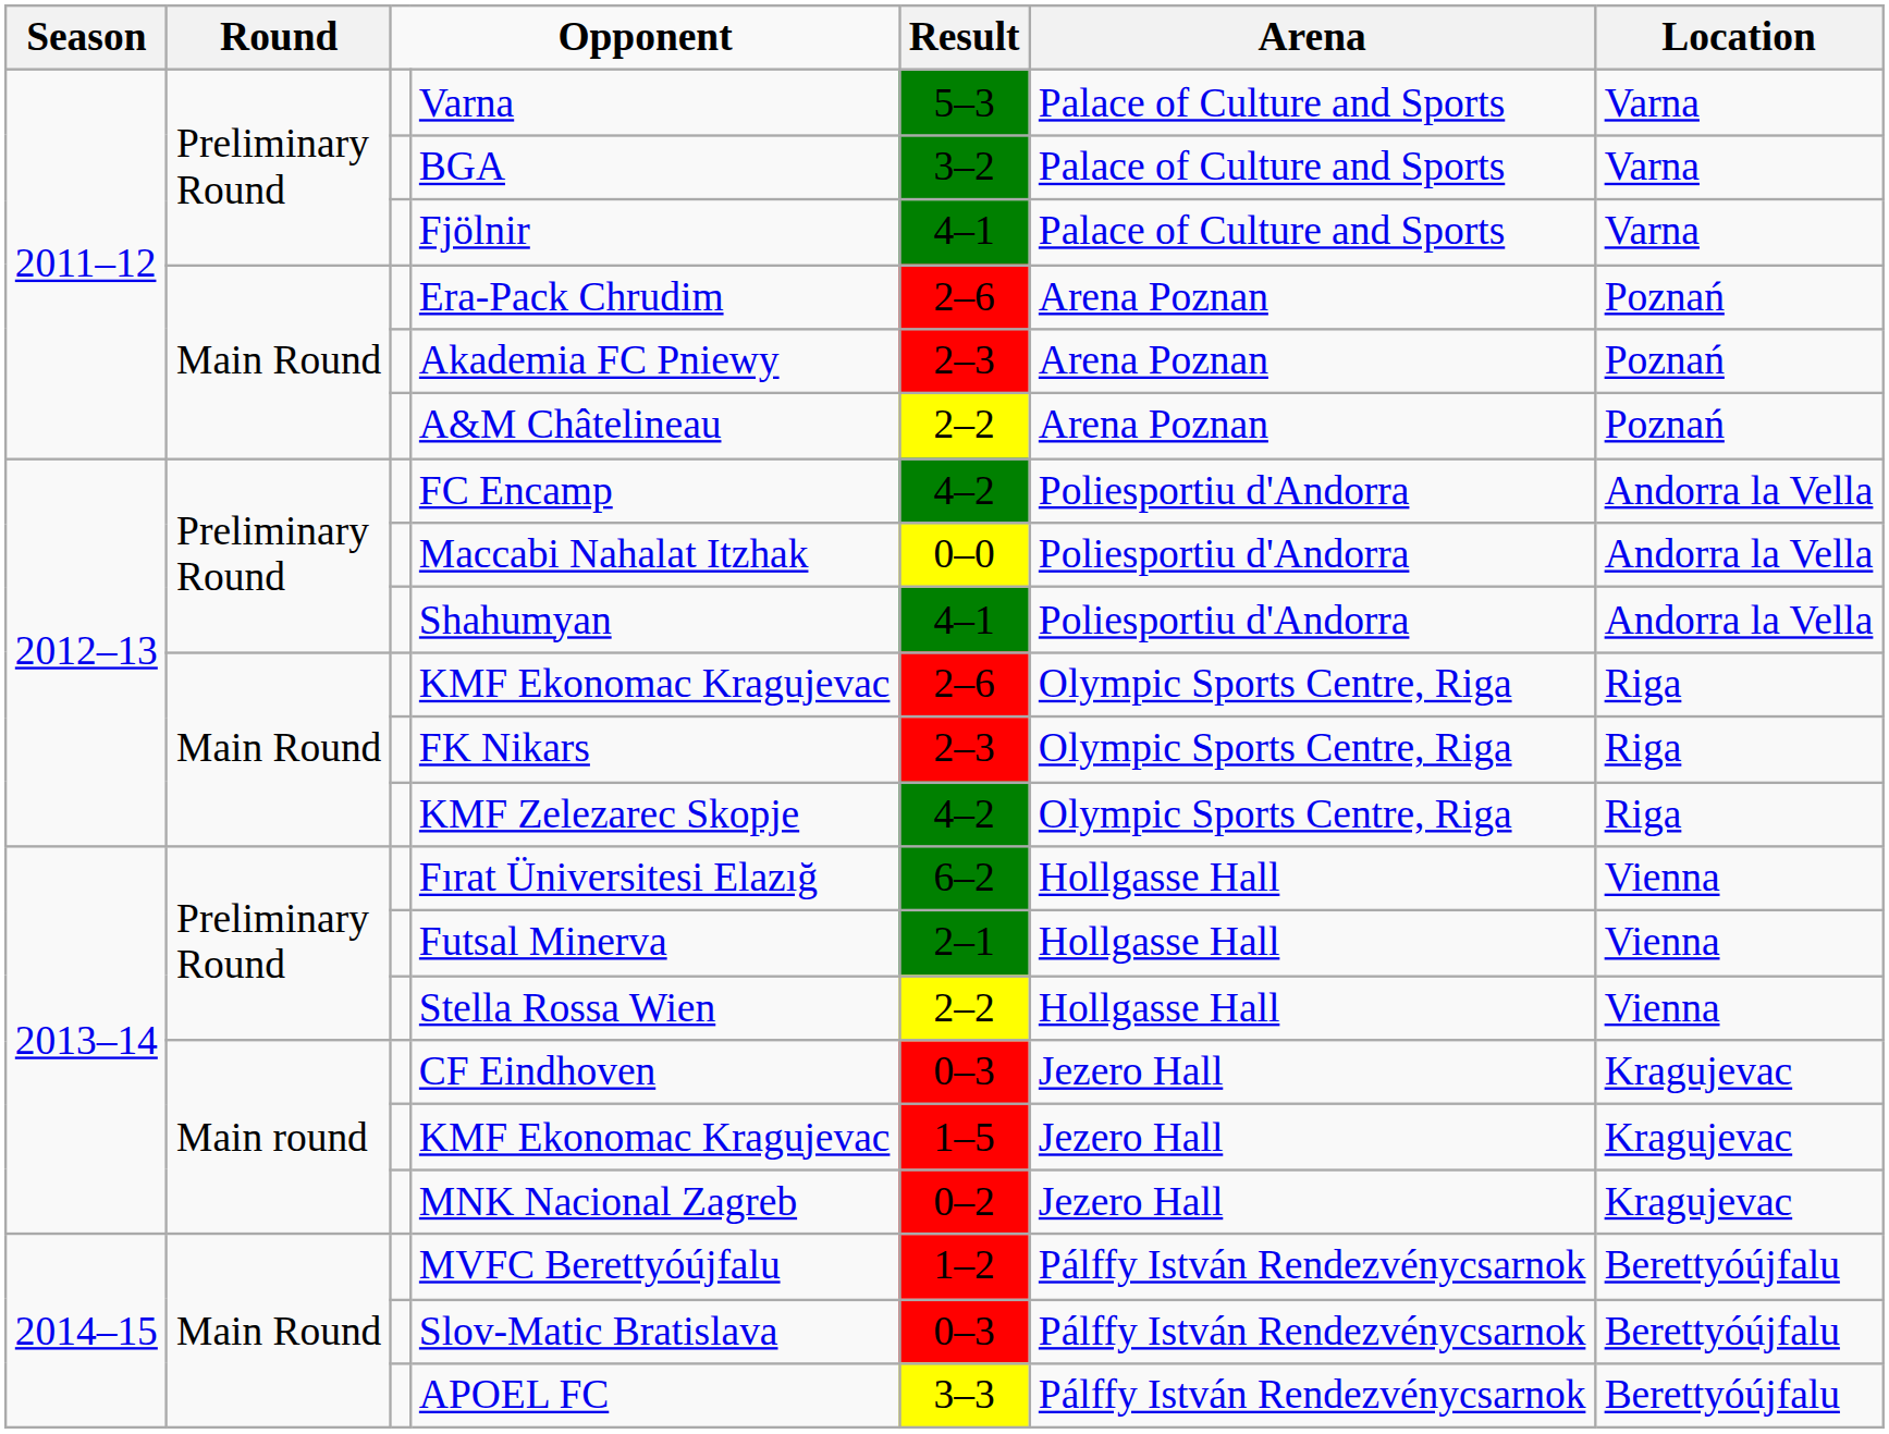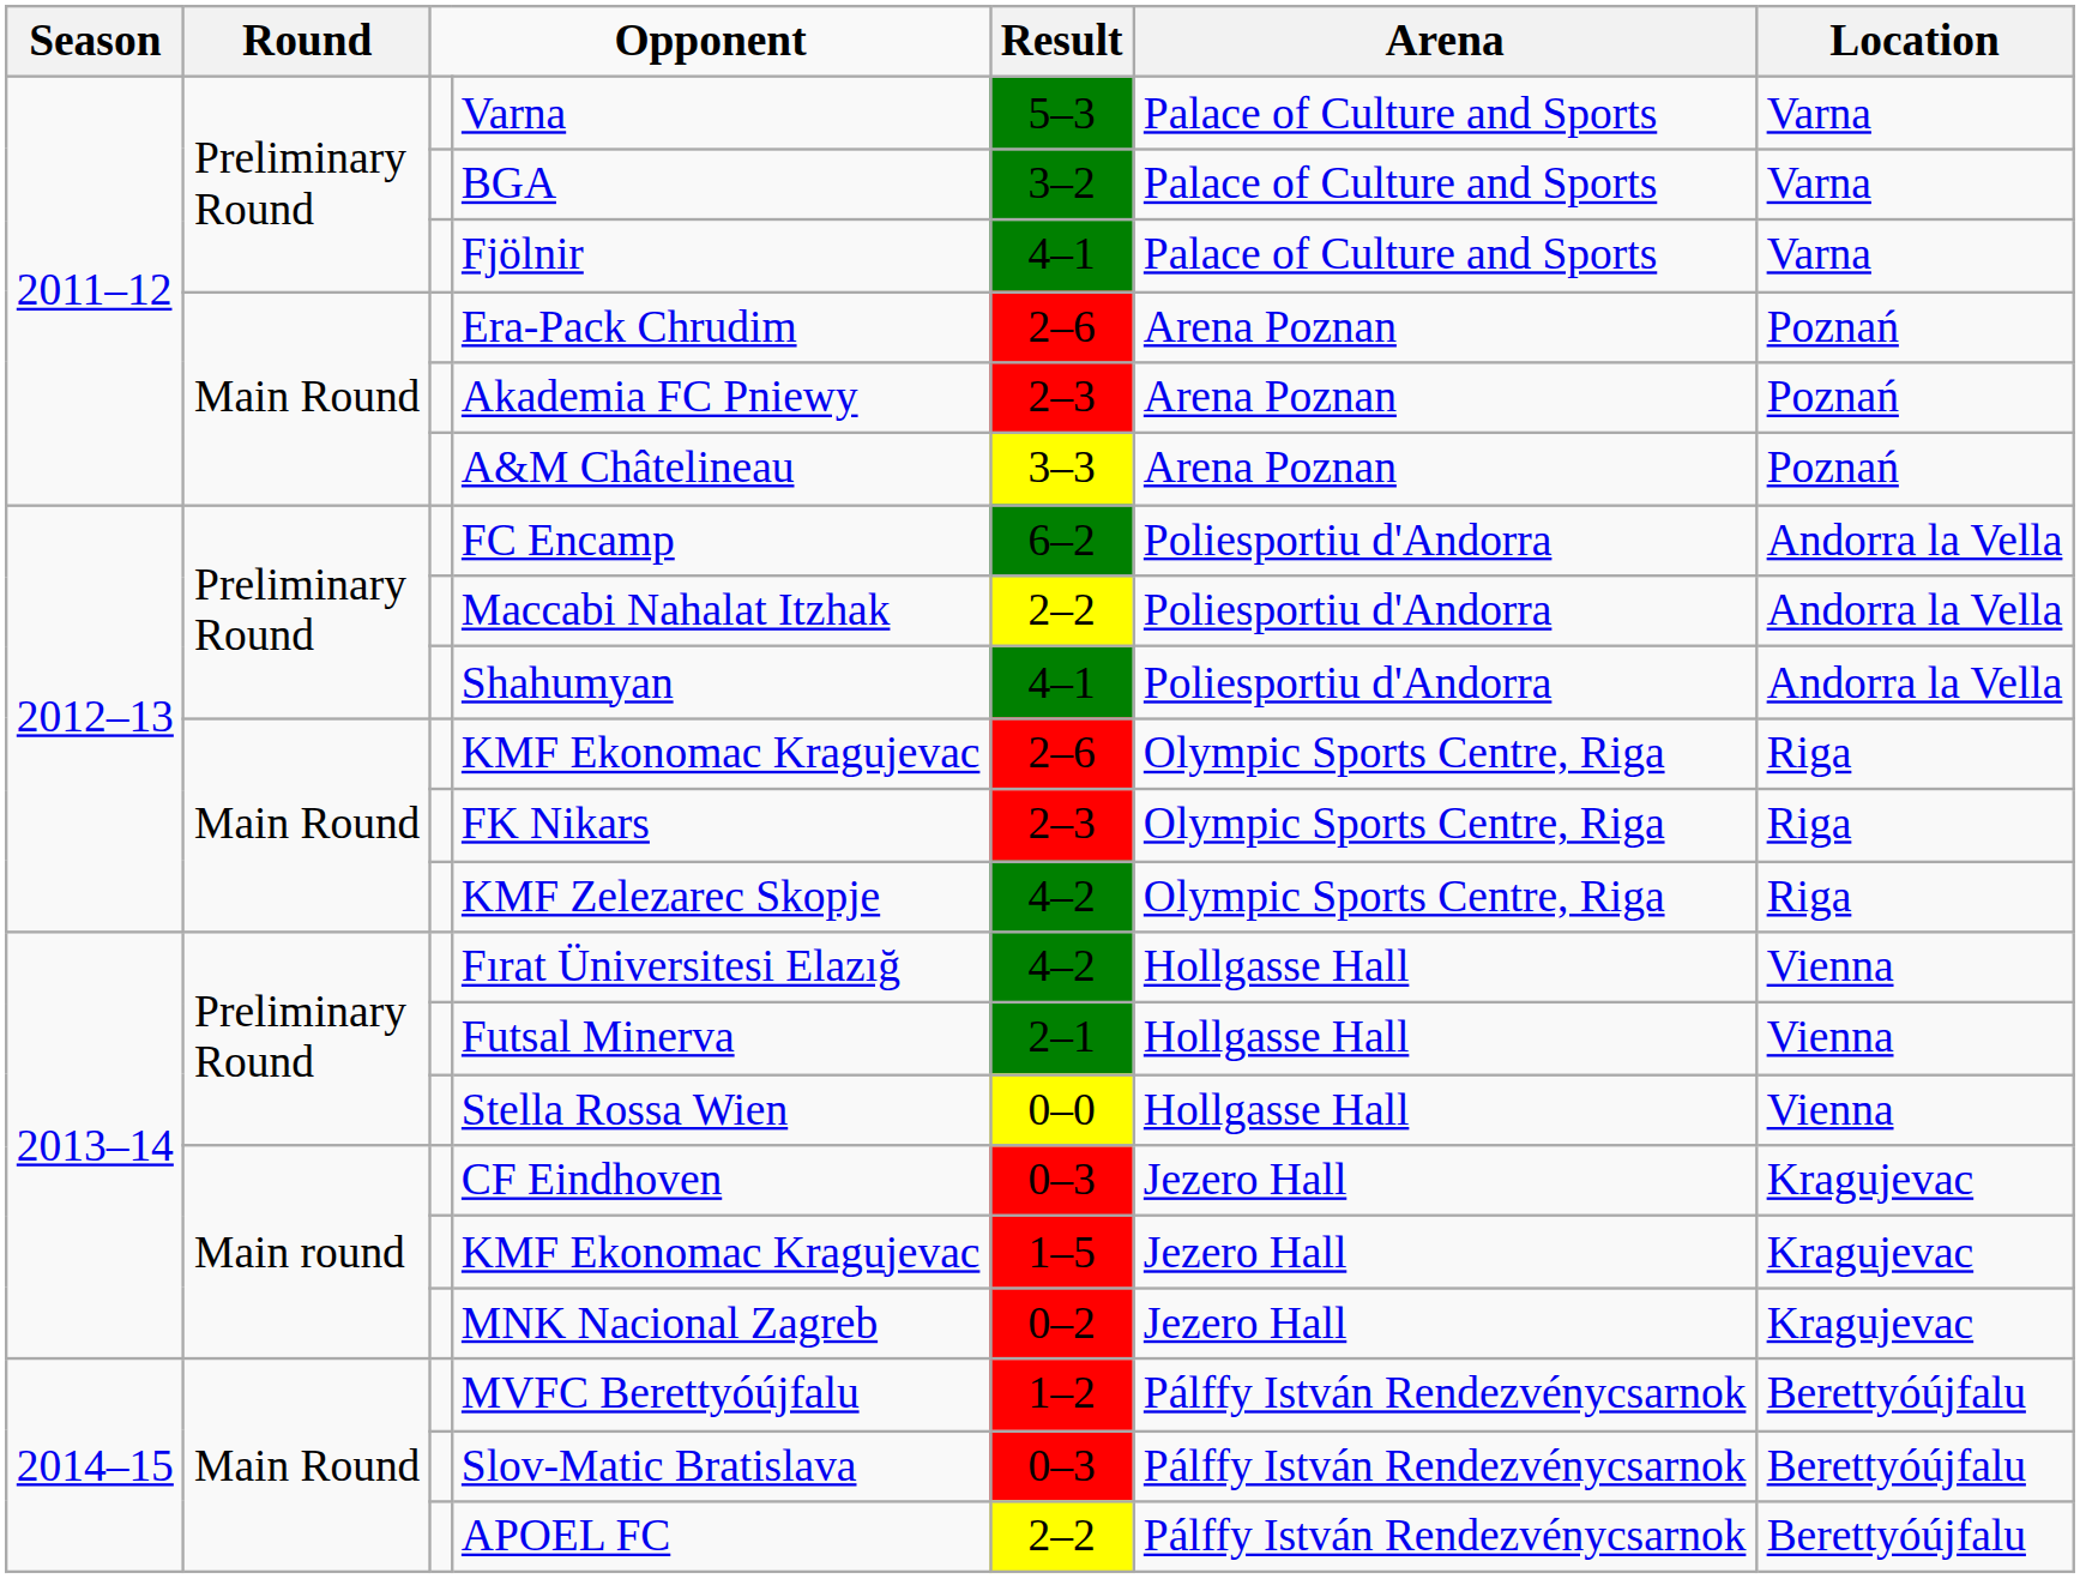A&M Châtelineau | Result: 2–2 -> 3–3
FC Encamp | Result: 4–2 -> 6–2
Maccabi Nahalat Itzhak | Result: 0–0 -> 2–2
Fırat Üniversitesi Elazığ | Result: 6–2 -> 4–2
Stella Rossa Wien | Result: 2–2 -> 0–0
APOEL FC | Result: 3–3 -> 2–2
